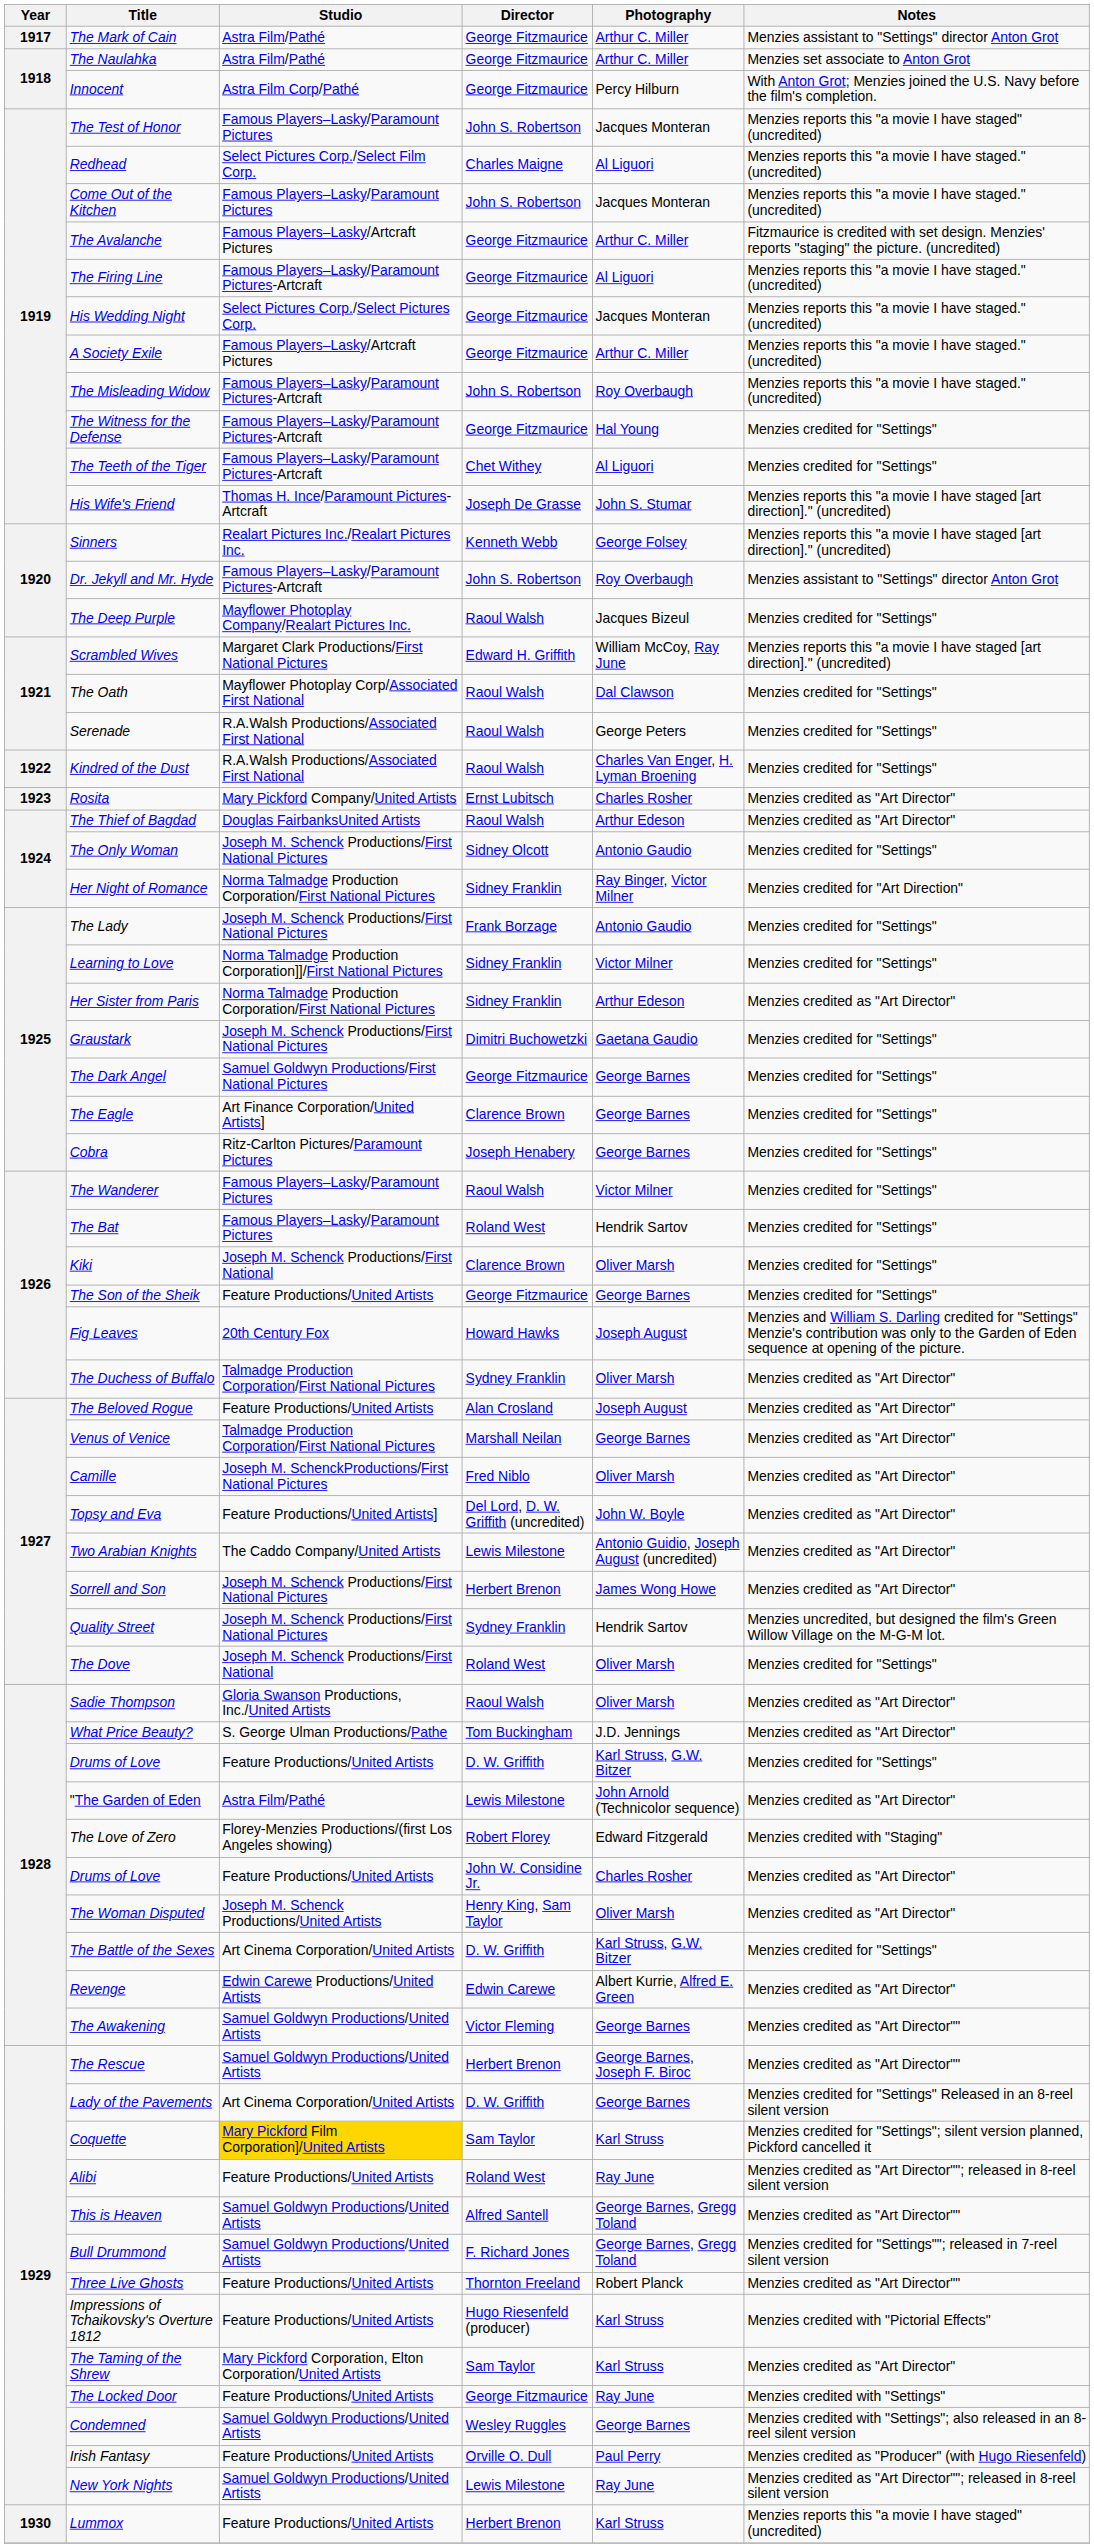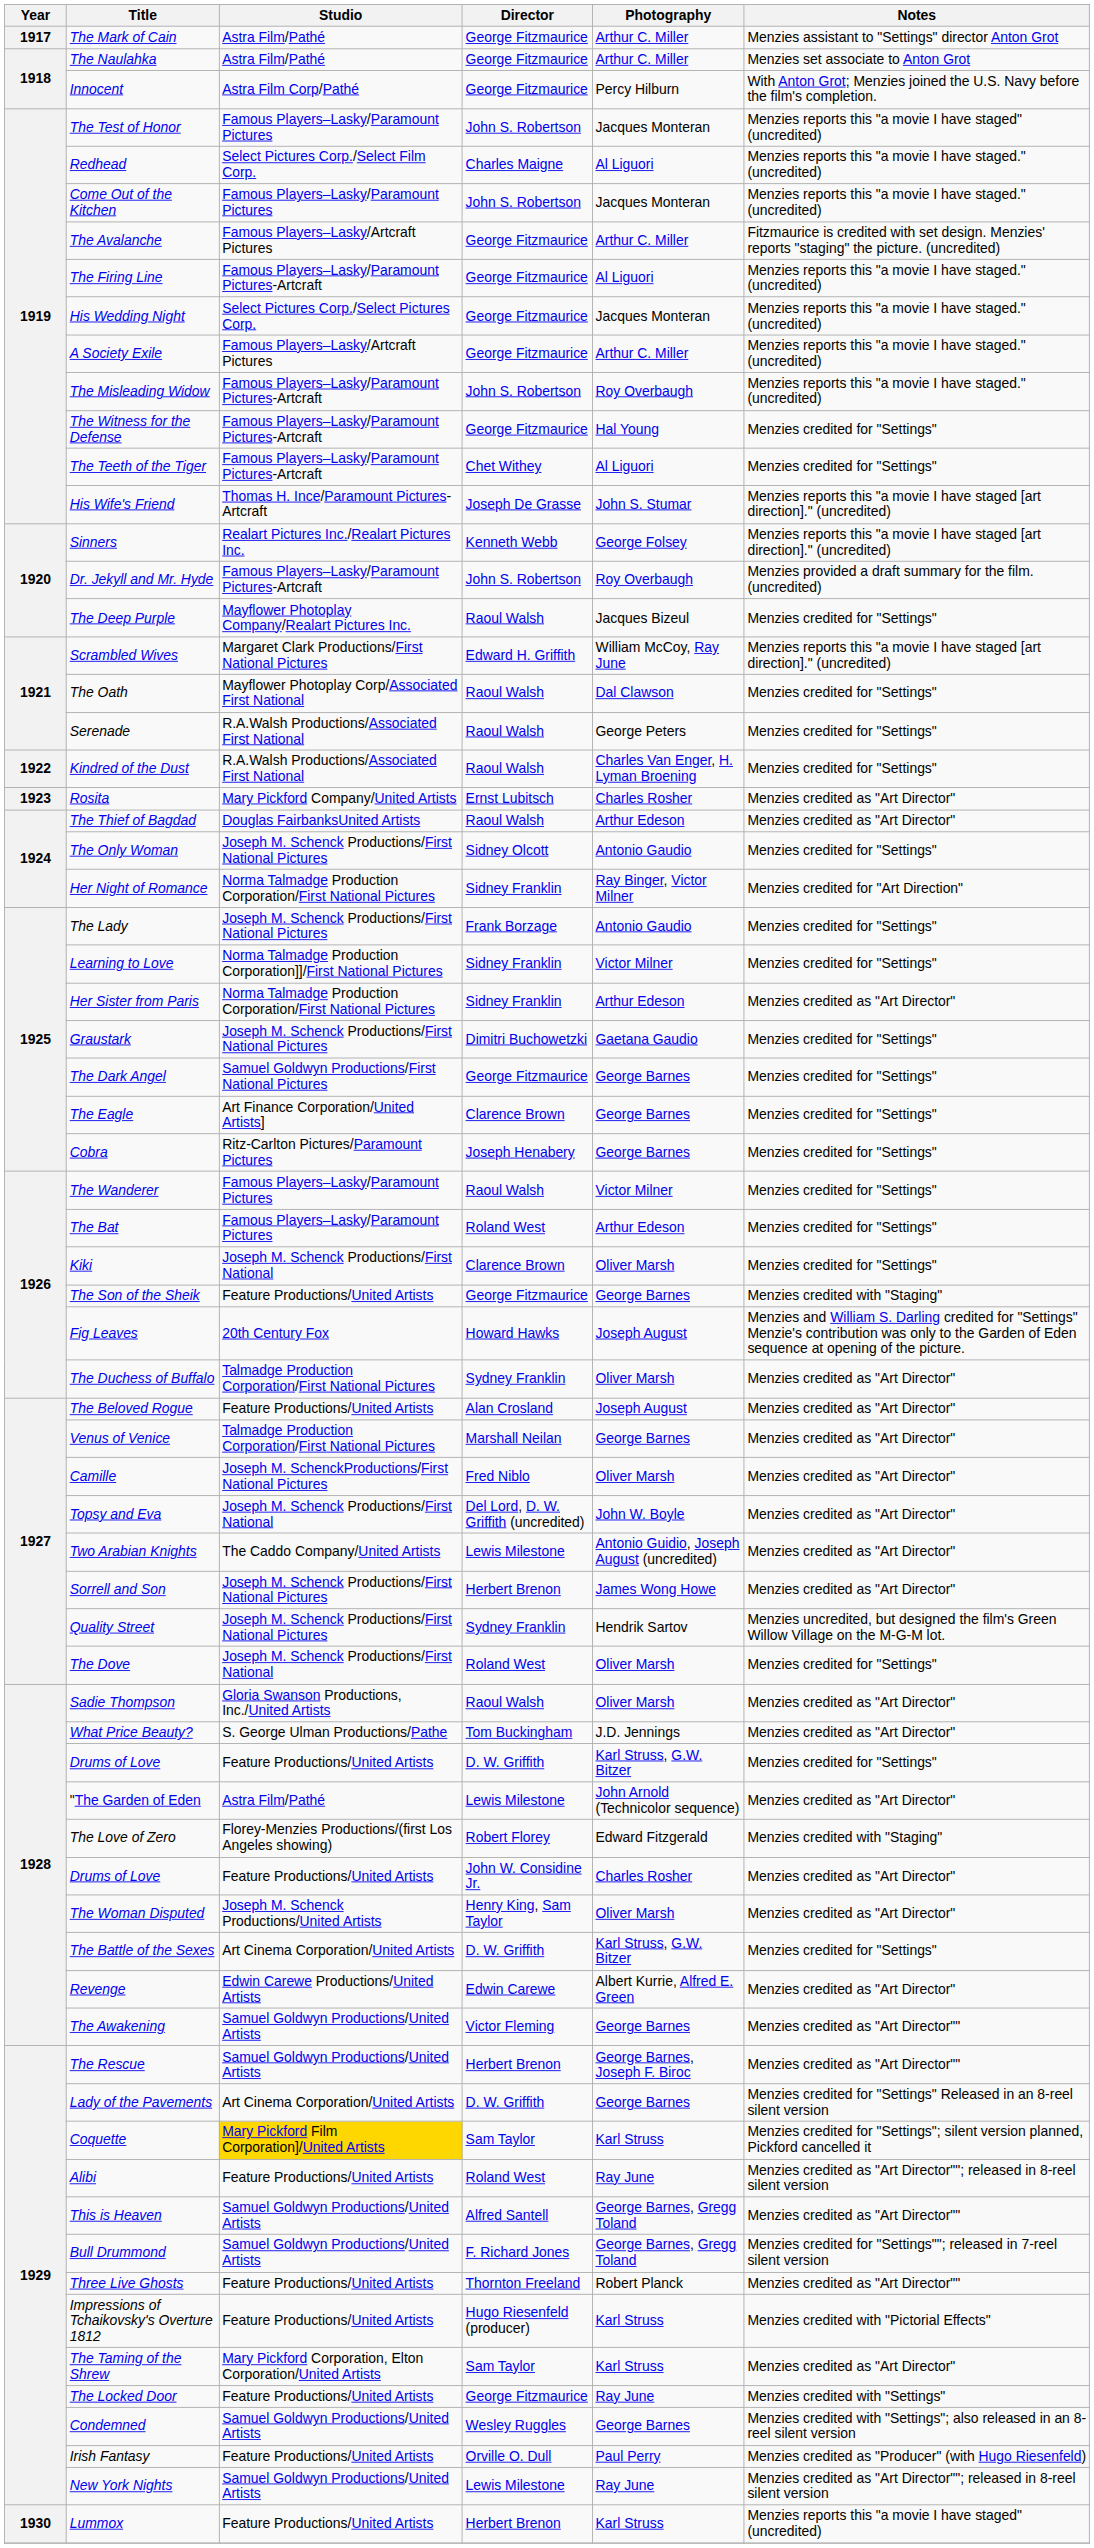Dr. Jekyll and Mr. Hyde | Notes: Menzies assistant to "Settings" director Anton Grot -> Menzies provided a draft summary for the film.(uncredited)
The Bat | Photography: Hendrik Sartov -> Arthur Edeson
The Son of the Sheik | Notes: Menzies credited for "Settings" -> Menzies credited with "Staging"
Topsy and Eva | Studio: Feature Productions/United Artists] -> Joseph M. Schenck Productions/First National
